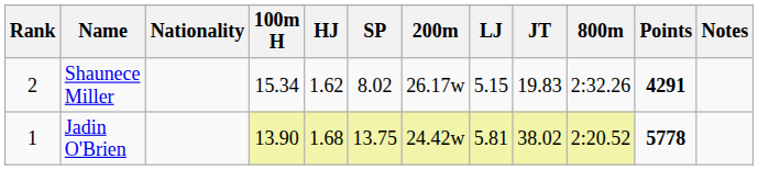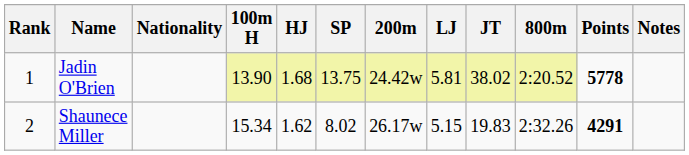rows swapped: Jadin O'Brien <-> Shaunece Miller
